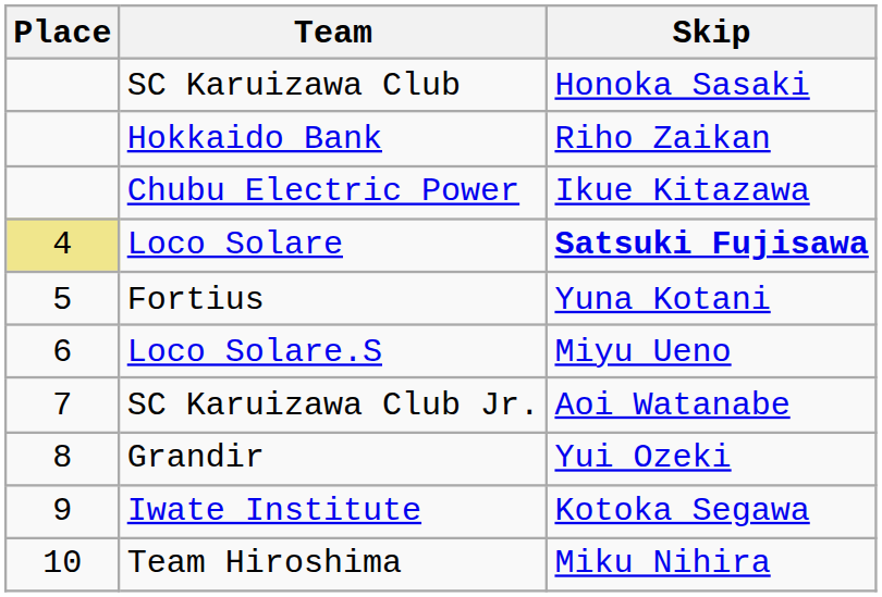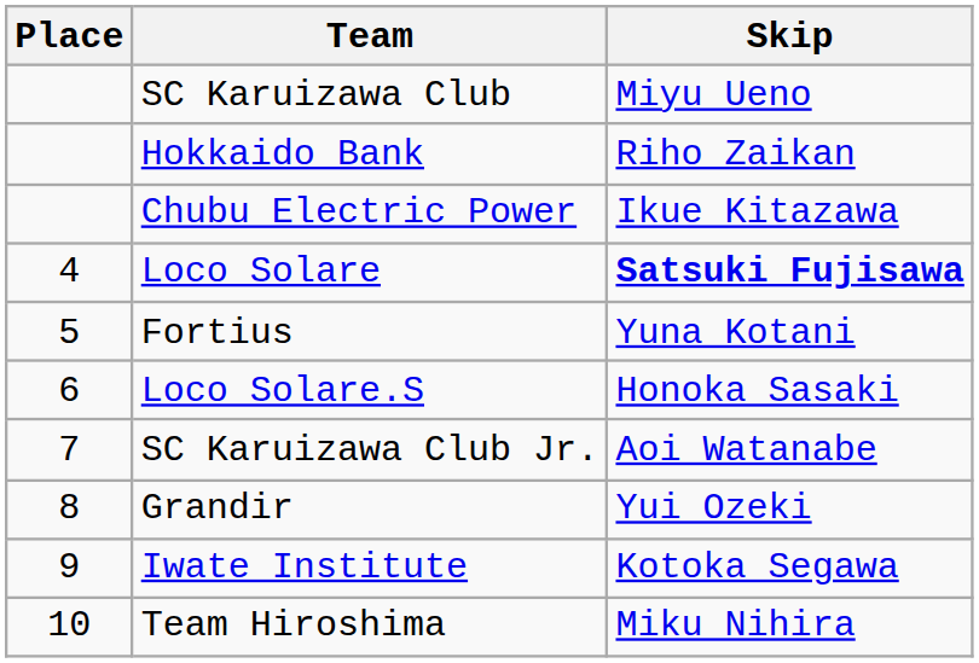SC Karuizawa Club | Skip: Honoka Sasaki -> Miyu Ueno
Loco Solare | Place: khaki background -> no background
Loco Solare.S | Skip: Miyu Ueno -> Honoka Sasaki
